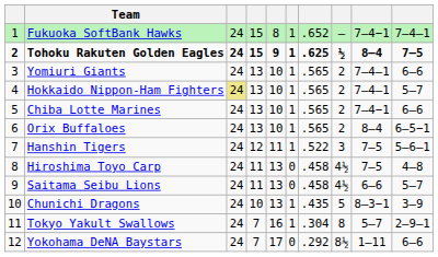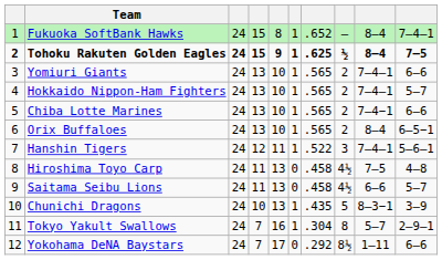Fukuoka SoftBank Hawks | column 9: 7–4−1 -> 8–4
Hokkaido Nippon-Ham Fighters | column 3: khaki background -> no background
Hanshin Tigers | column 9: 7–5 -> 7–4–1
